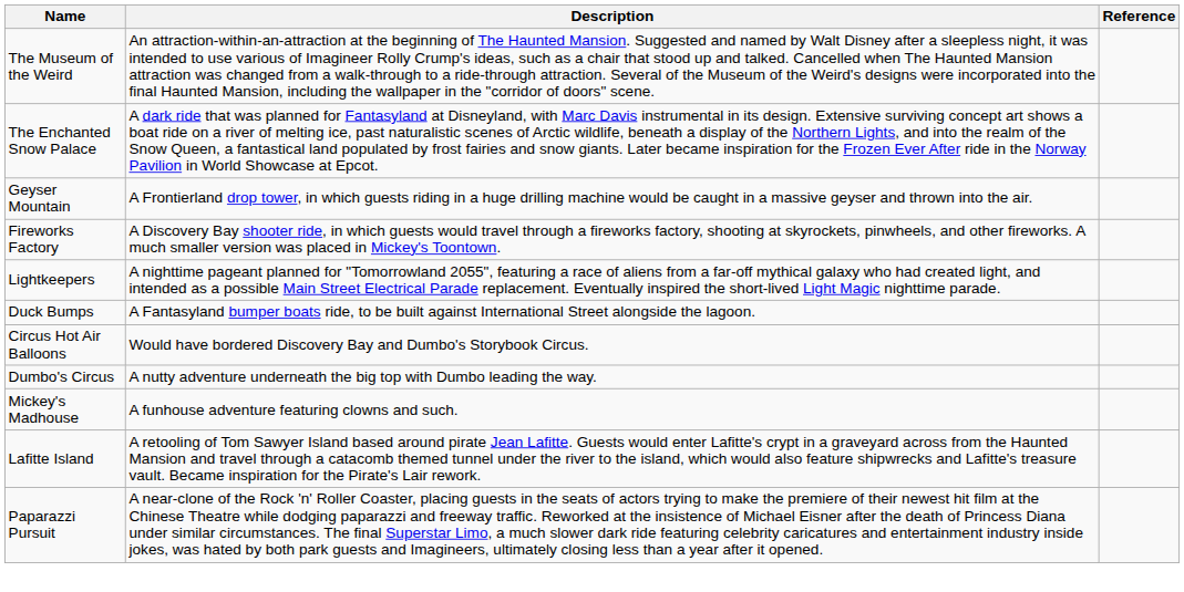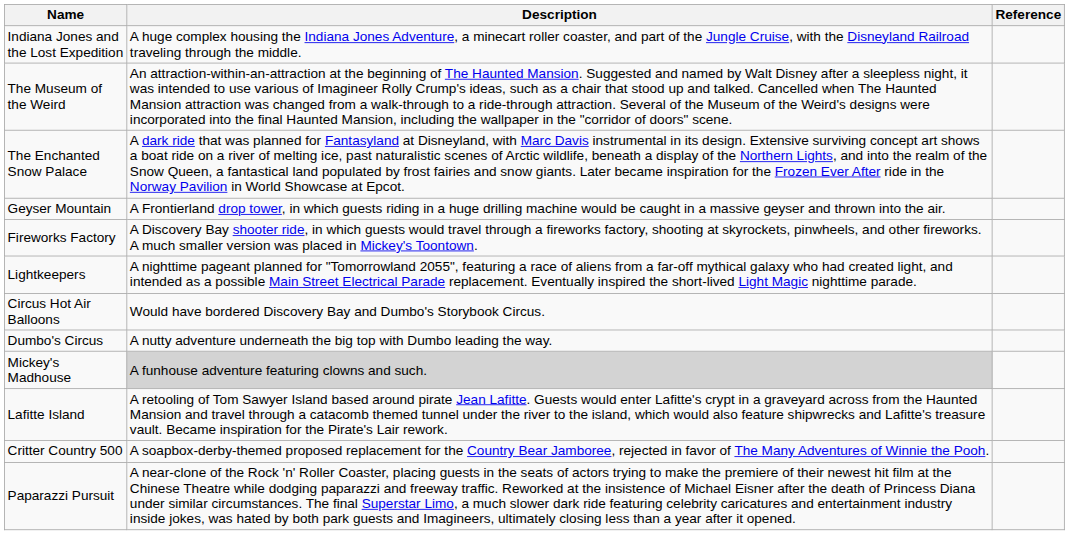+ row: Indiana Jones and the Lost Expedition | A huge complex housing the Indiana Jones Adventure, a minecart roller coaster, and part of the Jungle Cruise, with the Disneyland Railroad traveling through the middle.
- row: Duck Bumps | A Fantasyland bumper boats ride, to be built against International Street alongside the lagoon.
Mickey's Madhouse | Description: no background -> lightgrey background
+ row: Critter Country 500 | A soapbox-derby-themed proposed replacement for the Country Bear Jamboree, rejected in favor of The Many Adventures of Winnie the Pooh.
